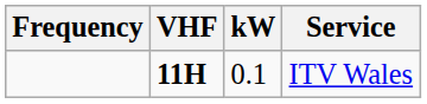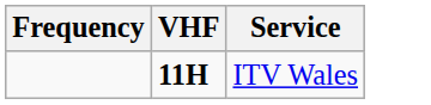- column: kW | 0.1
